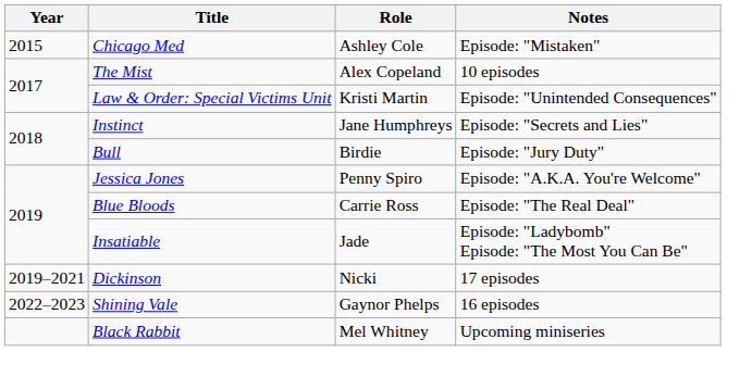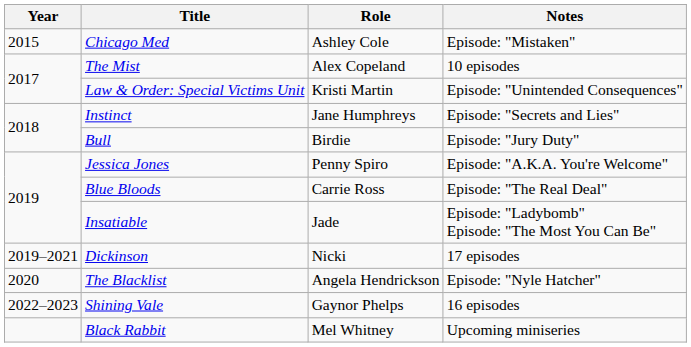+ row: 2020 | The Blacklist | Angela Hendrickson | Episode: "Nyle Hatcher"
